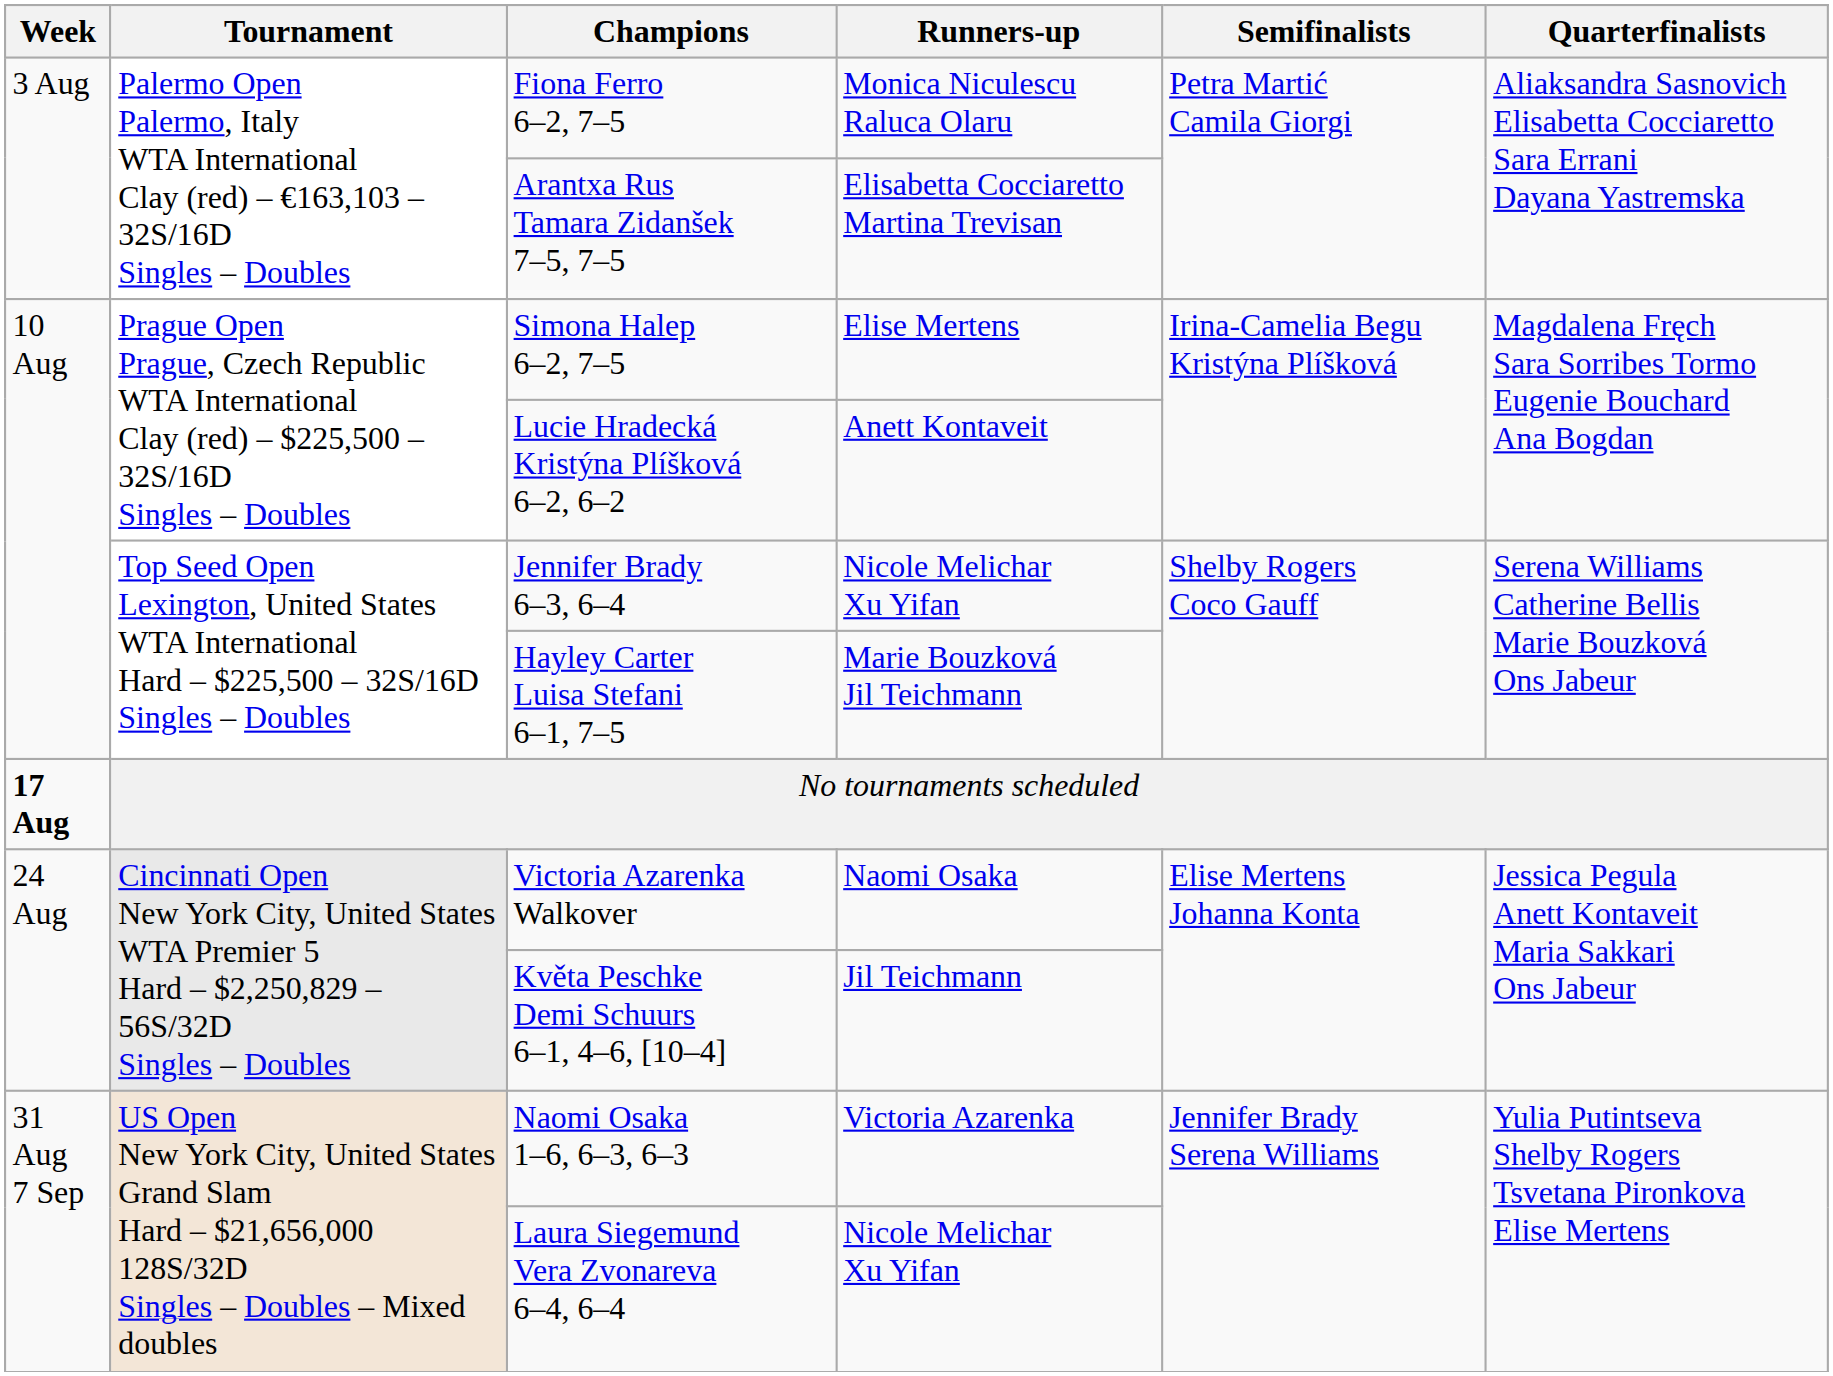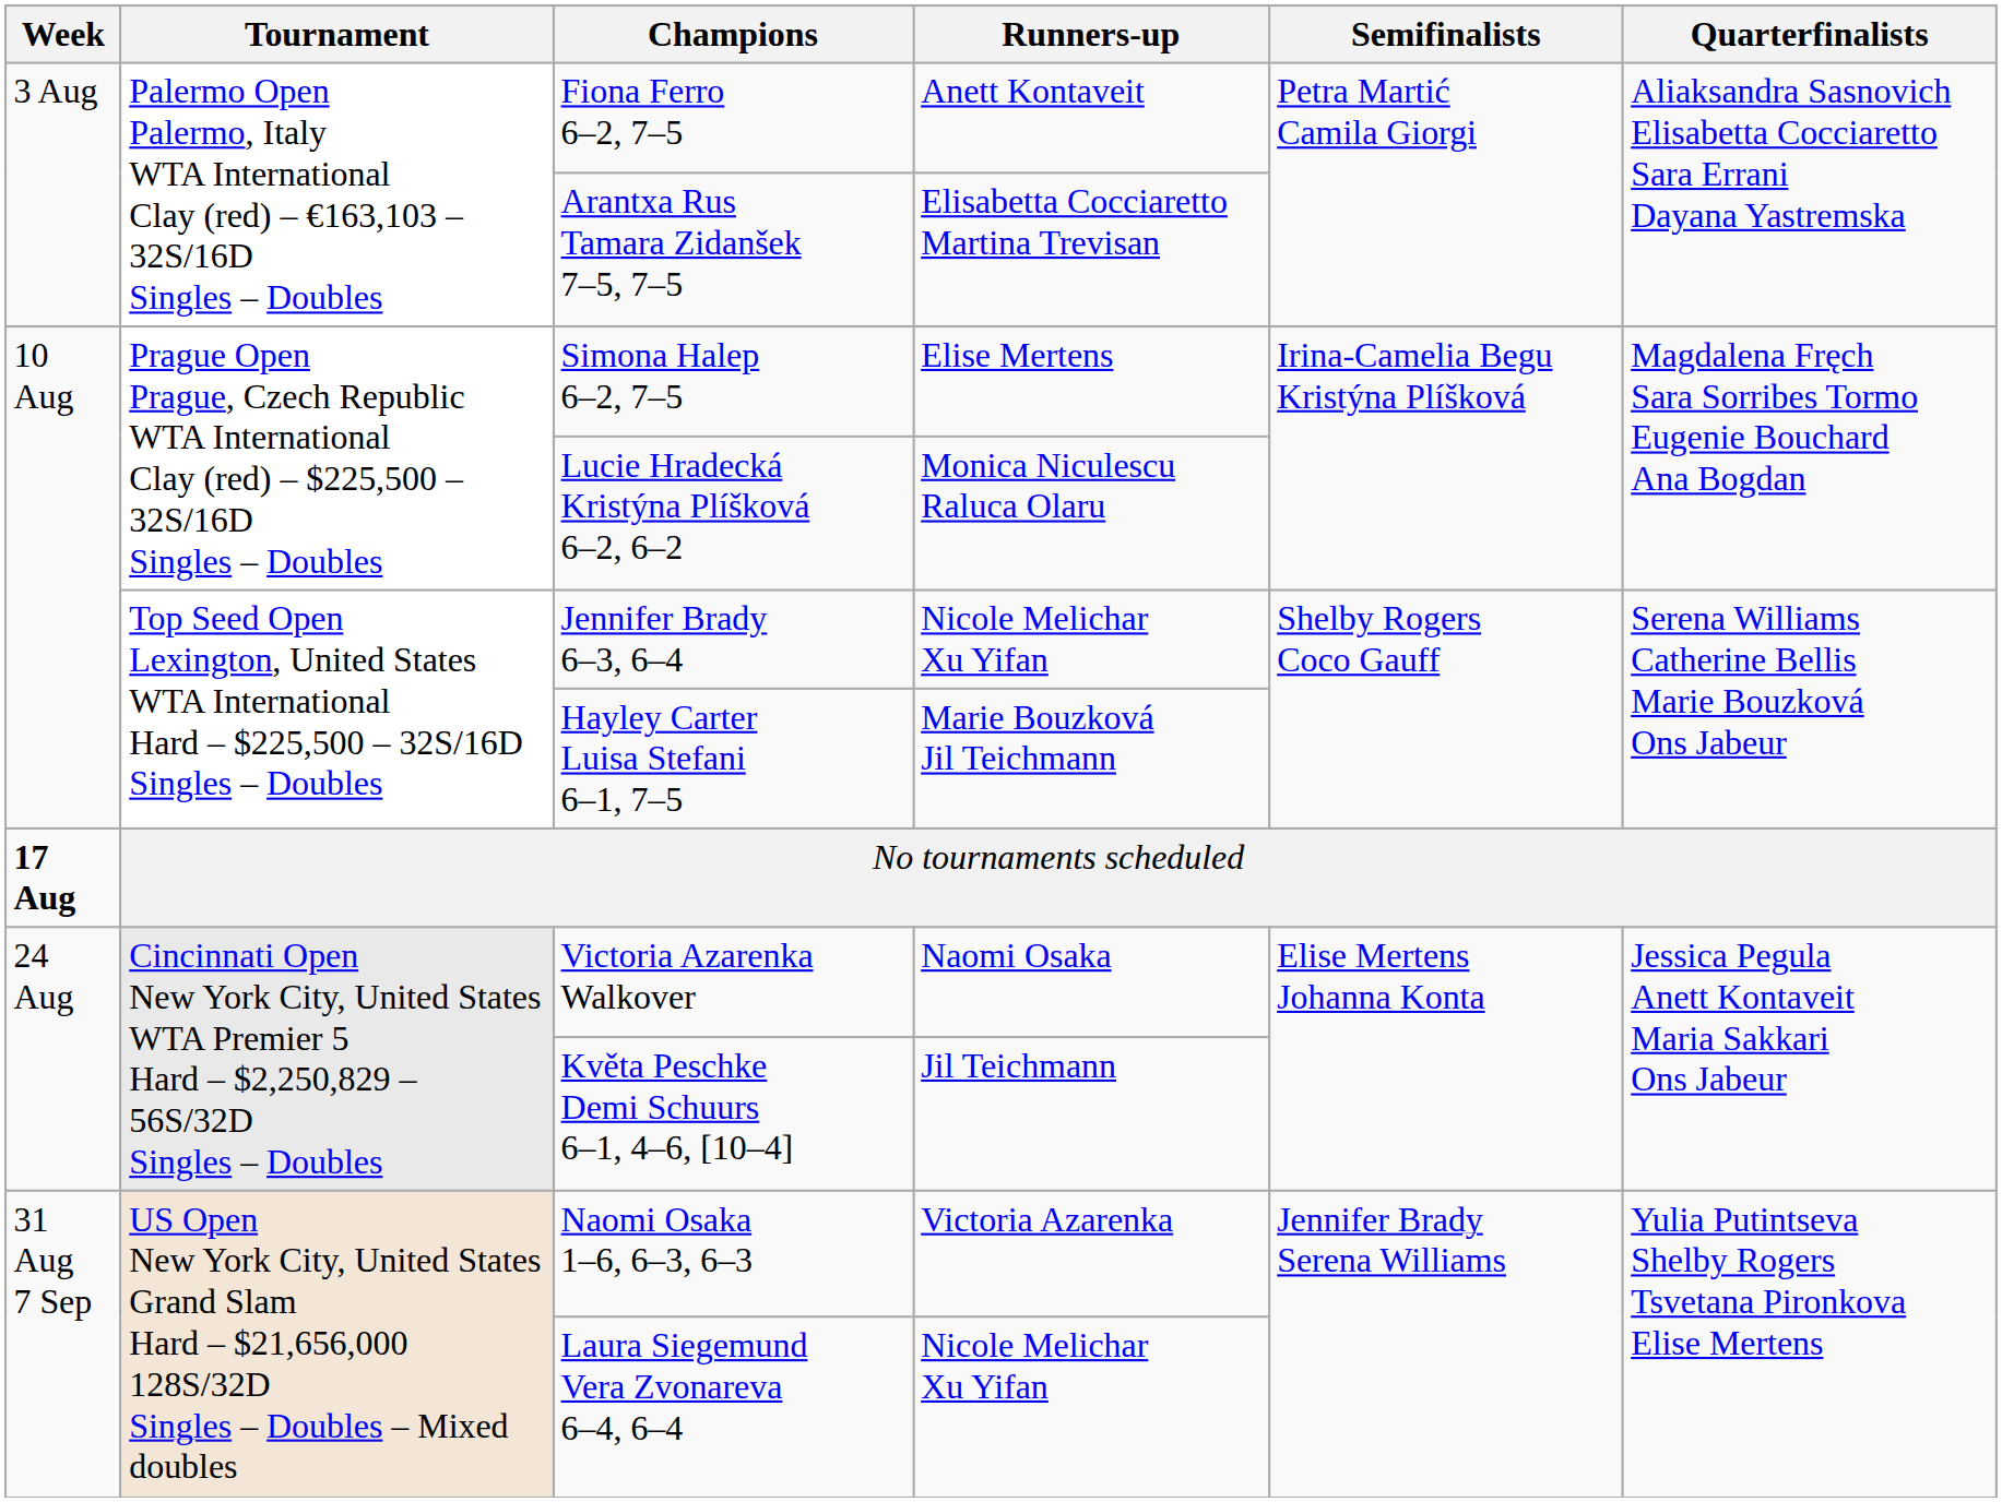Fiona Ferro 6–2, 7–5 | Runners-up: Monica Niculescu Raluca Olaru -> Anett Kontaveit
Lucie Hradecká Kristýna Plíšková 6–2, 6–2 | Runners-up: Anett Kontaveit -> Monica Niculescu Raluca Olaru
